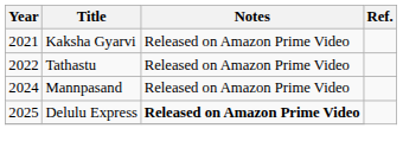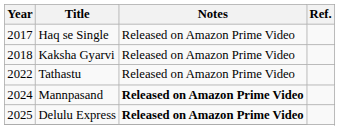+ row: 2017 | Haq se Single | Released on Amazon Prime Video
Kaksha Gyarvi | Year: 2021 -> 2018
Mannpasand | Notes: normal -> bold
